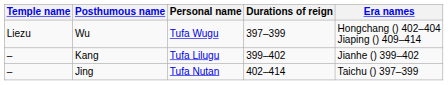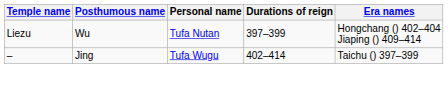Wu | Personal name: Tufa Wugu -> Tufa Nutan
- row: – | Kang | Tufa Lilugu | 399–402 | Jianhe () 399–402
Jing | Personal name: Tufa Nutan -> Tufa Wugu
